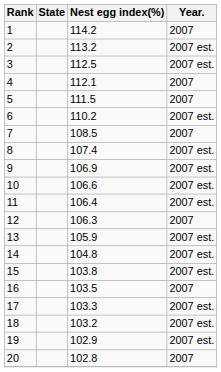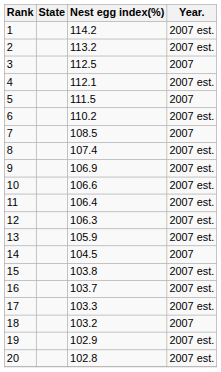1 | Year.: 2007 -> 2007 est.
3 | Year.: 2007 est. -> 2007
4 | Year.: 2007 -> 2007 est.
12 | Year.: 2007 -> 2007 est.
14 | Nest egg index(%): 104.8 -> 104.5
14 | Year.: 2007 est. -> 2007
16 | Nest egg index(%): 103.5 -> 103.7
16 | Year.: 2007 -> 2007 est.
18 | Year.: 2007 est. -> 2007
20 | Year.: 2007 -> 2007 est.
